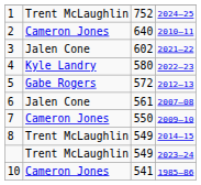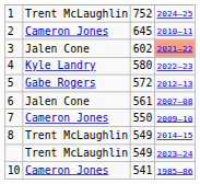2 | column 3: 640 -> 645
3 | column 4: no background -> lightsalmon background
